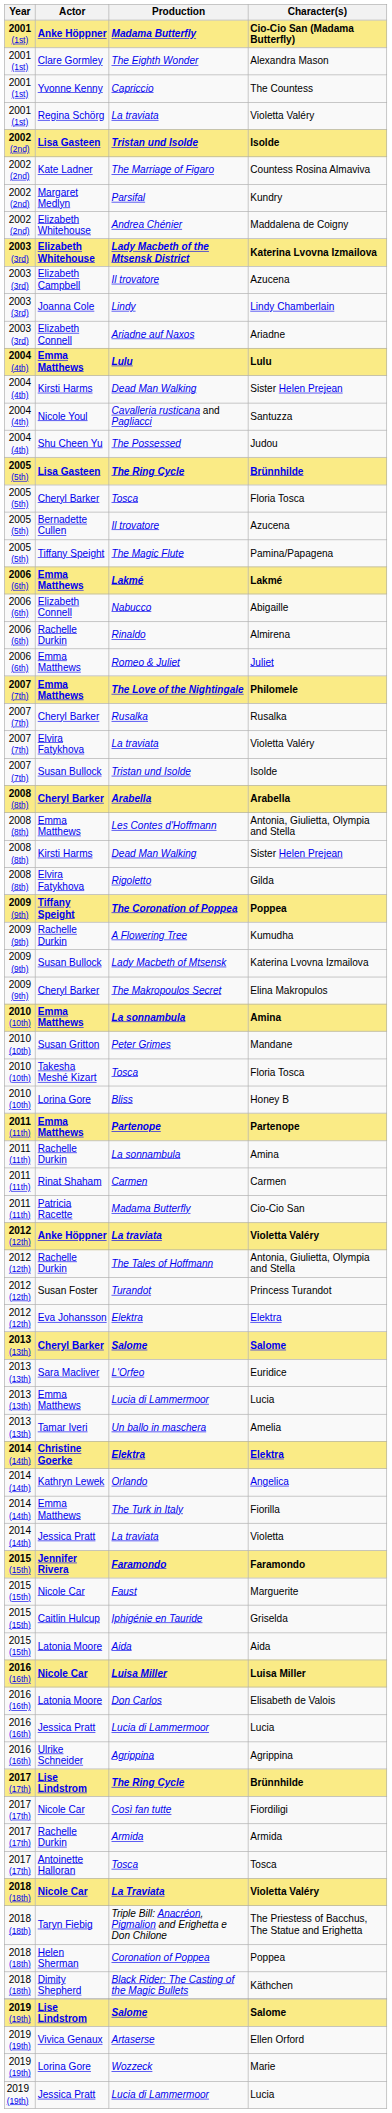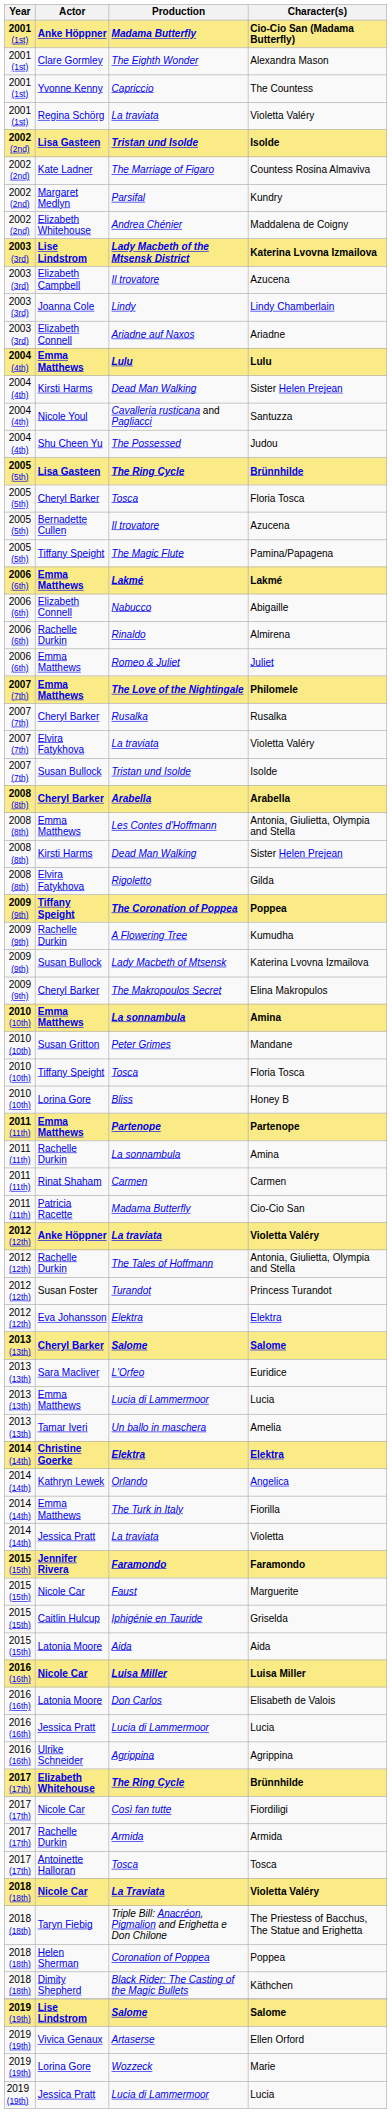Lady Macbeth of the Mtsensk District | Actor: Elizabeth Whitehouse -> Lise Lindstrom
2010 (10th) / Tosca | Actor: Takesha Meshé Kizart -> Tiffany Speight
2017 (17th) / The Ring Cycle | Actor: Lise Lindstrom -> Elizabeth Whitehouse
